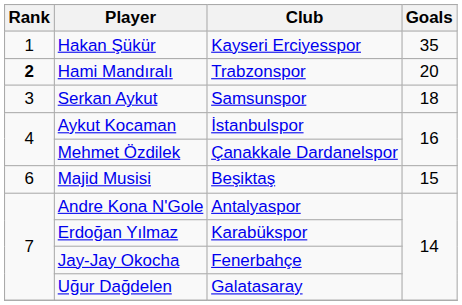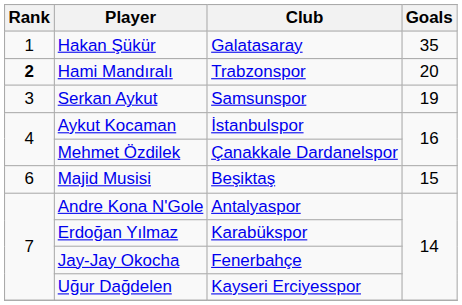Hakan Şükür | Club: Kayseri Erciyesspor -> Galatasaray
Serkan Aykut | Goals: 18 -> 19
Uğur Dağdelen | Club: Galatasaray -> Kayseri Erciyesspor
